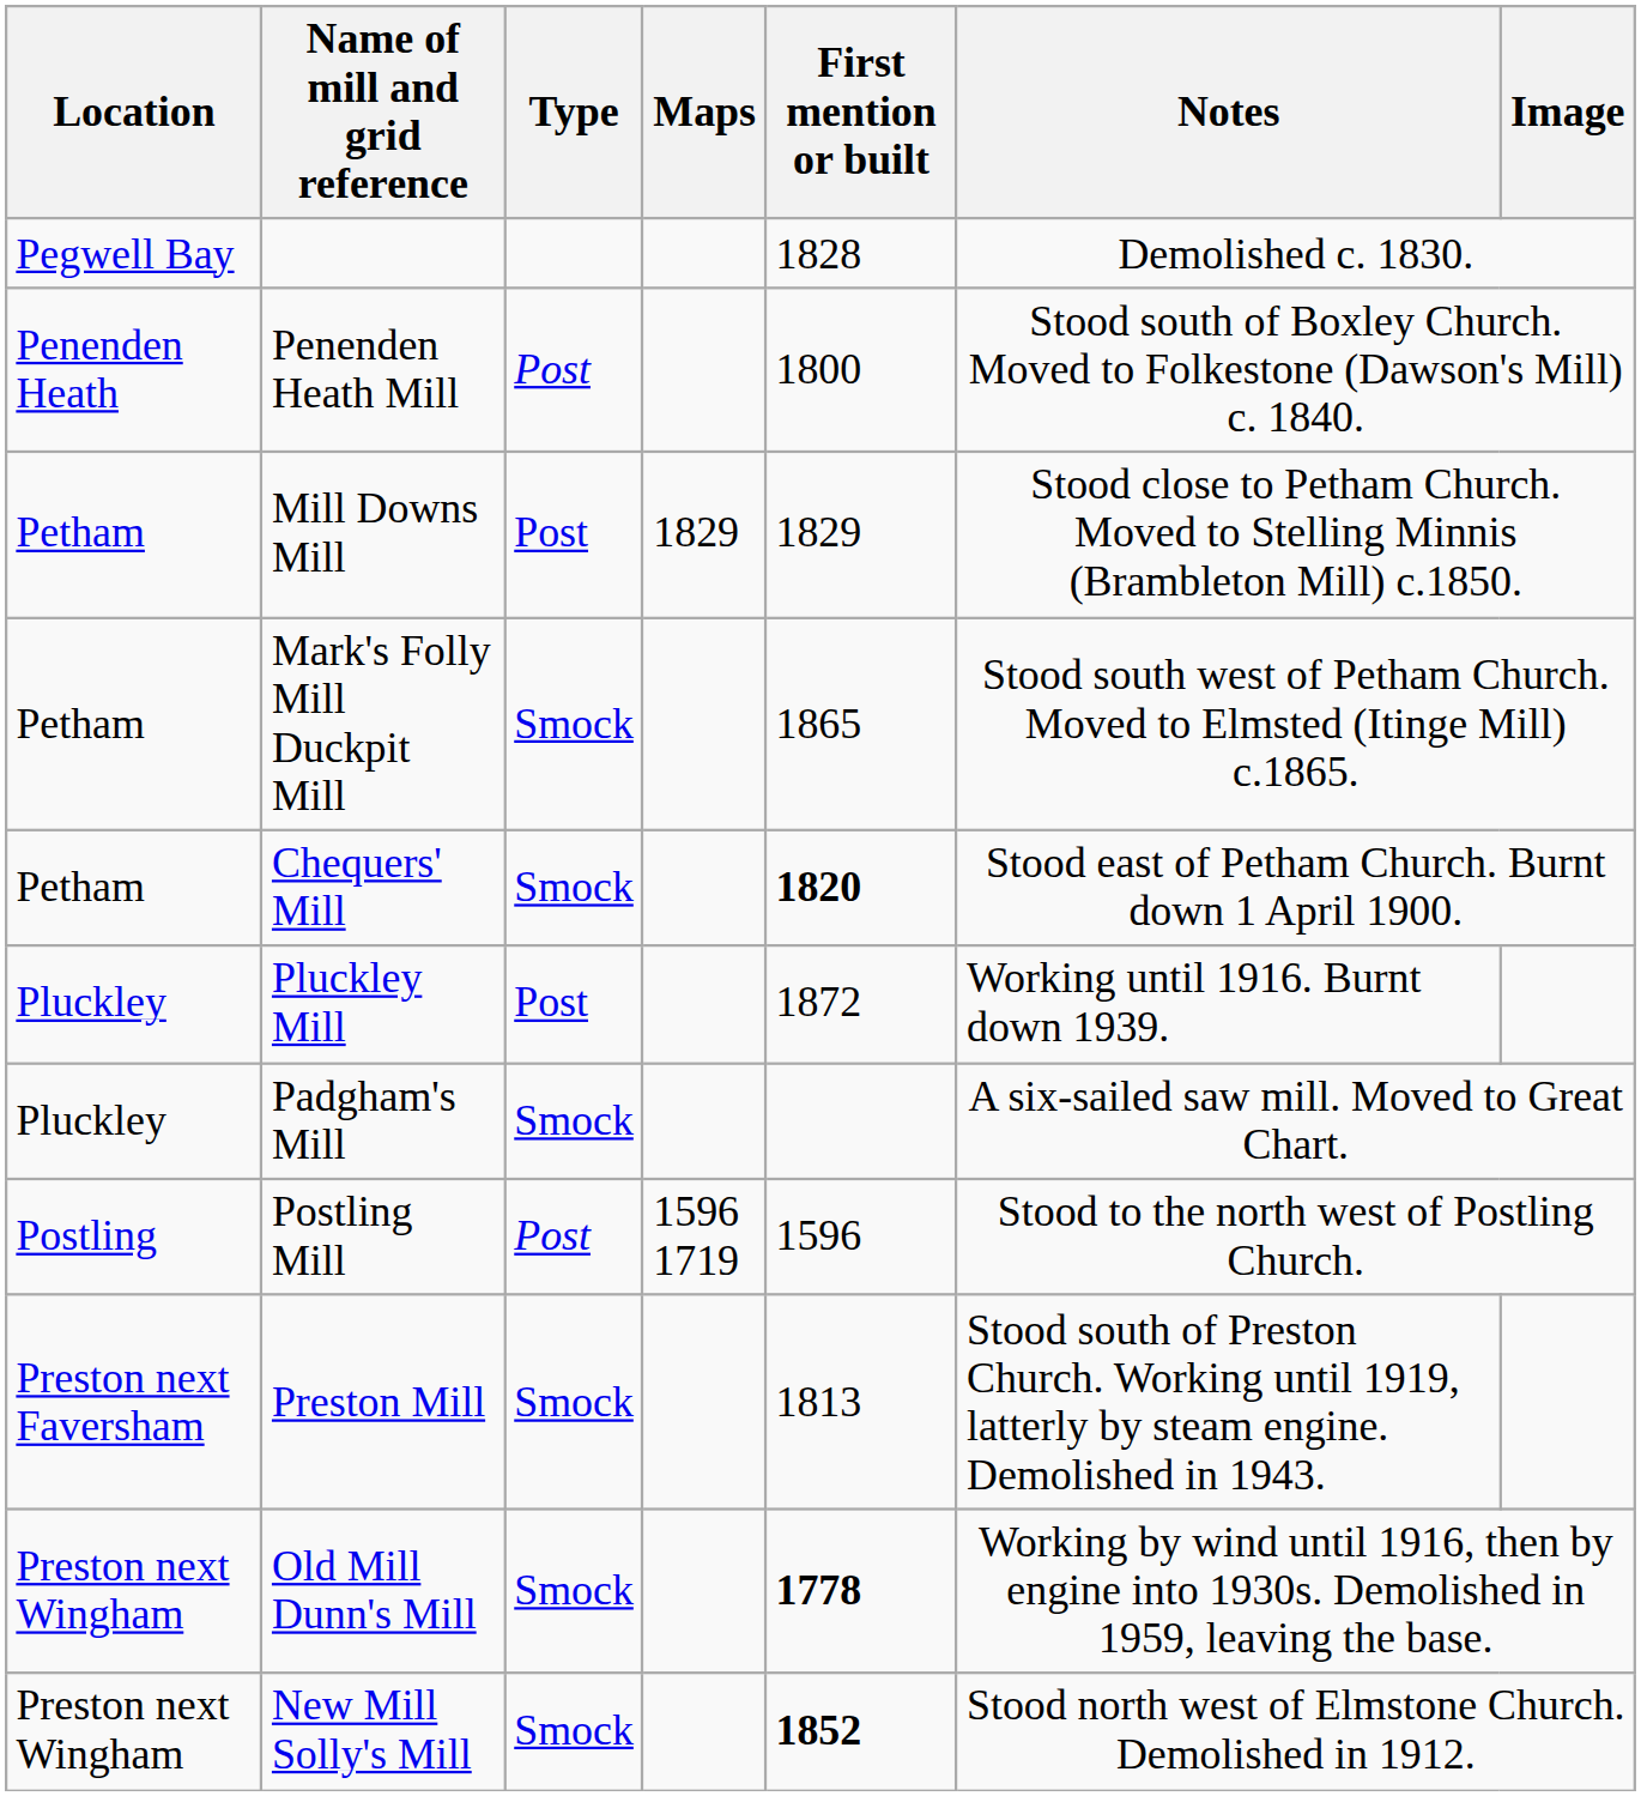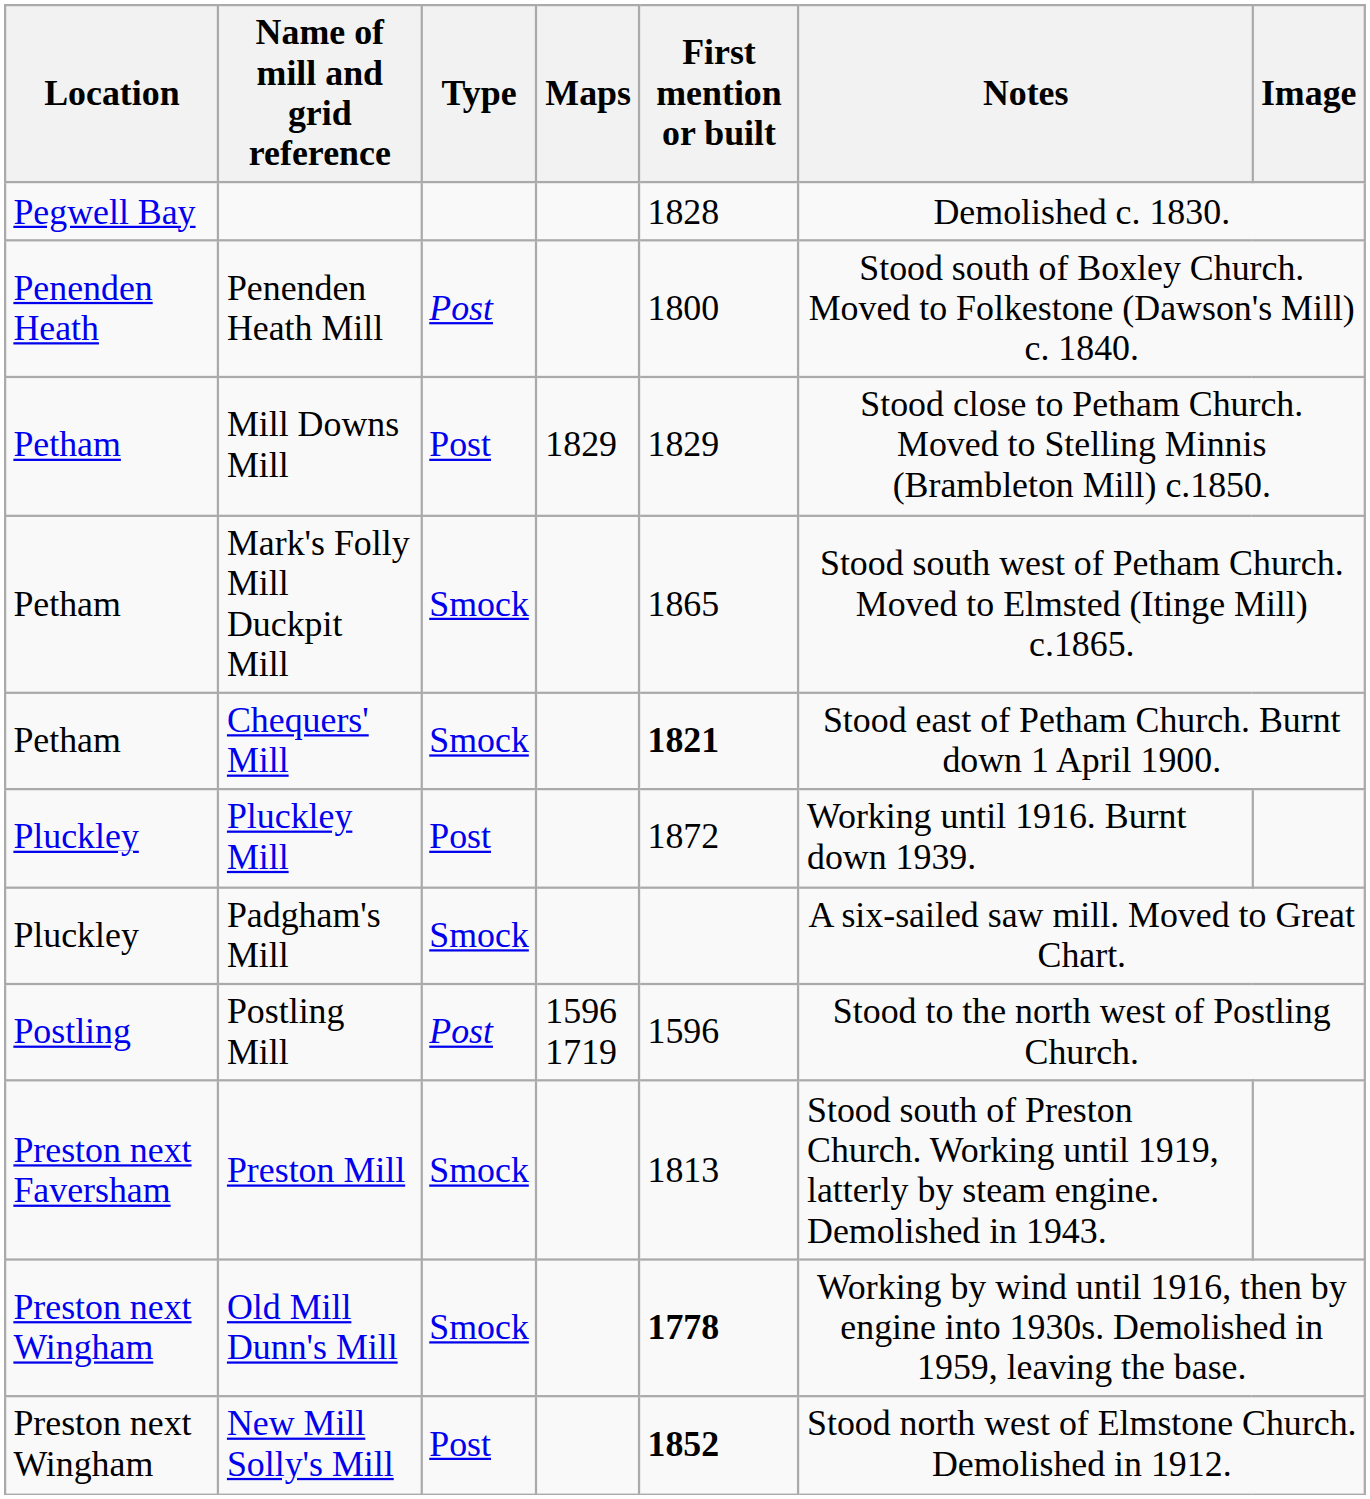Chequers' Mill | First mention or built: 1820 -> 1821
New Mill Solly's Mill | Type: Smock -> Post
